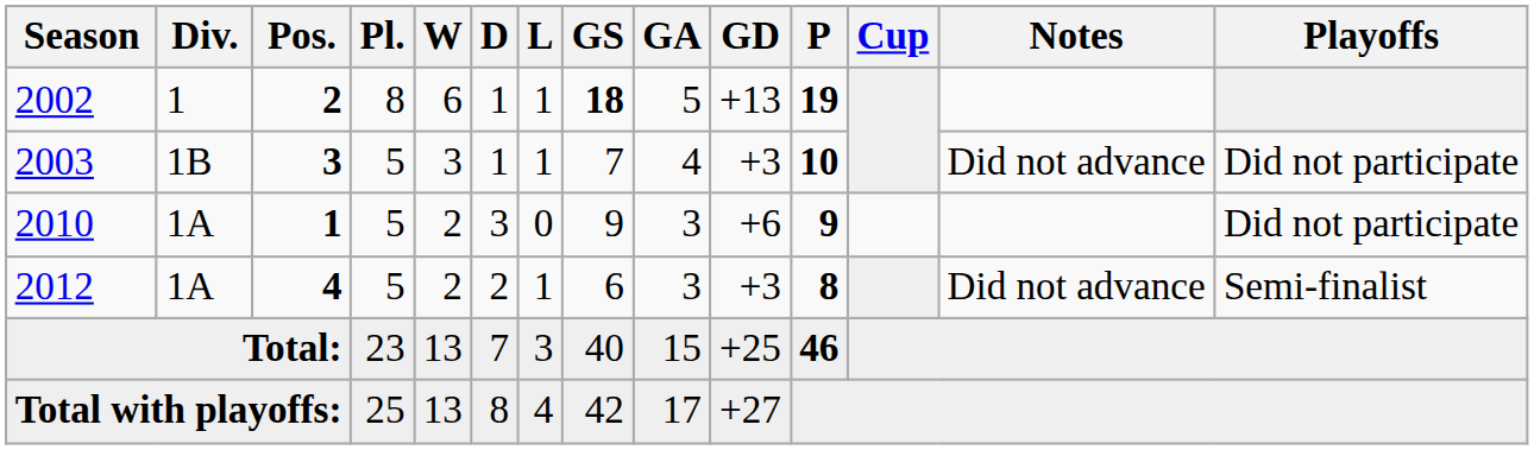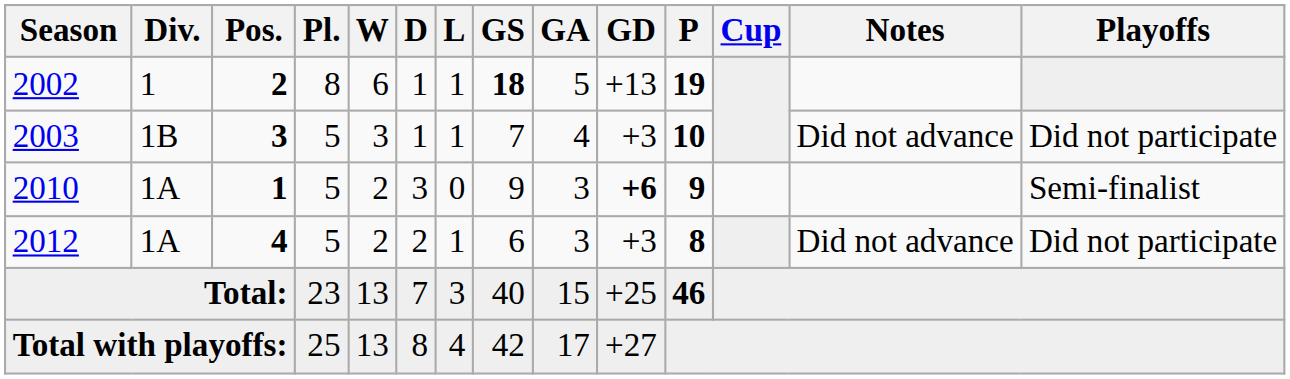2010 | GD: normal -> bold
2010 | Playoffs: Did not participate -> Semi-finalist
2012 | Playoffs: Semi-finalist -> Did not participate
